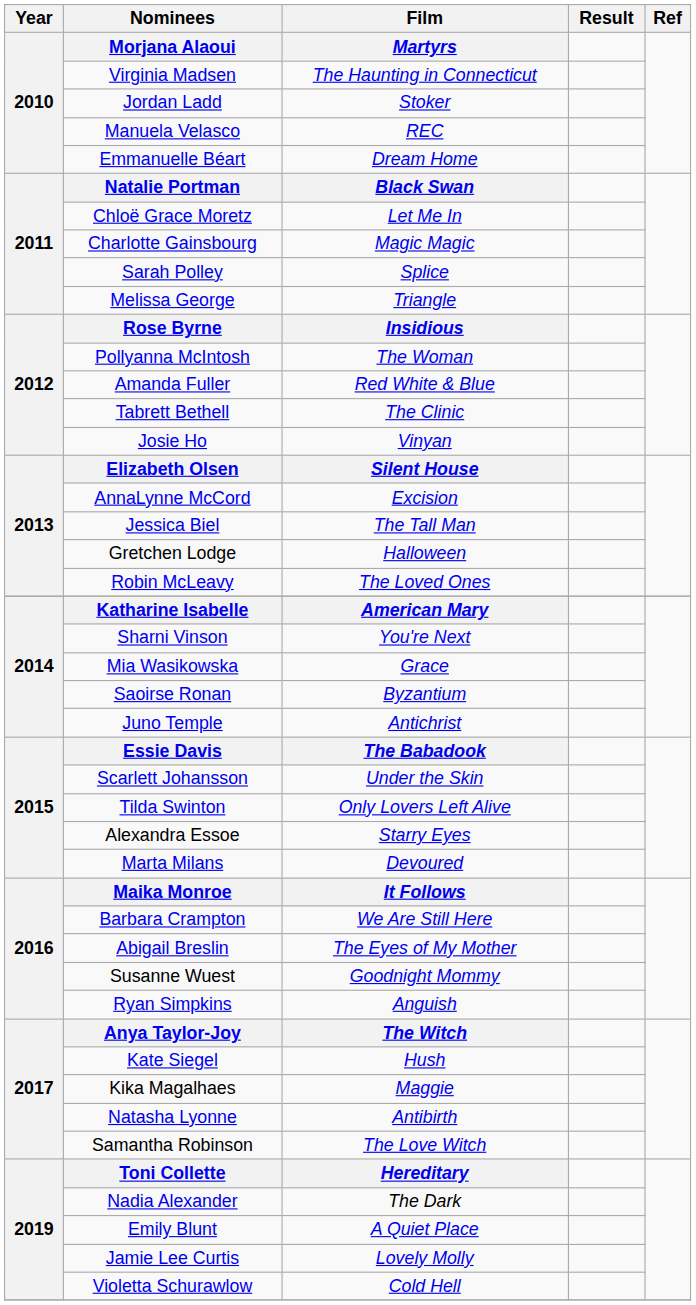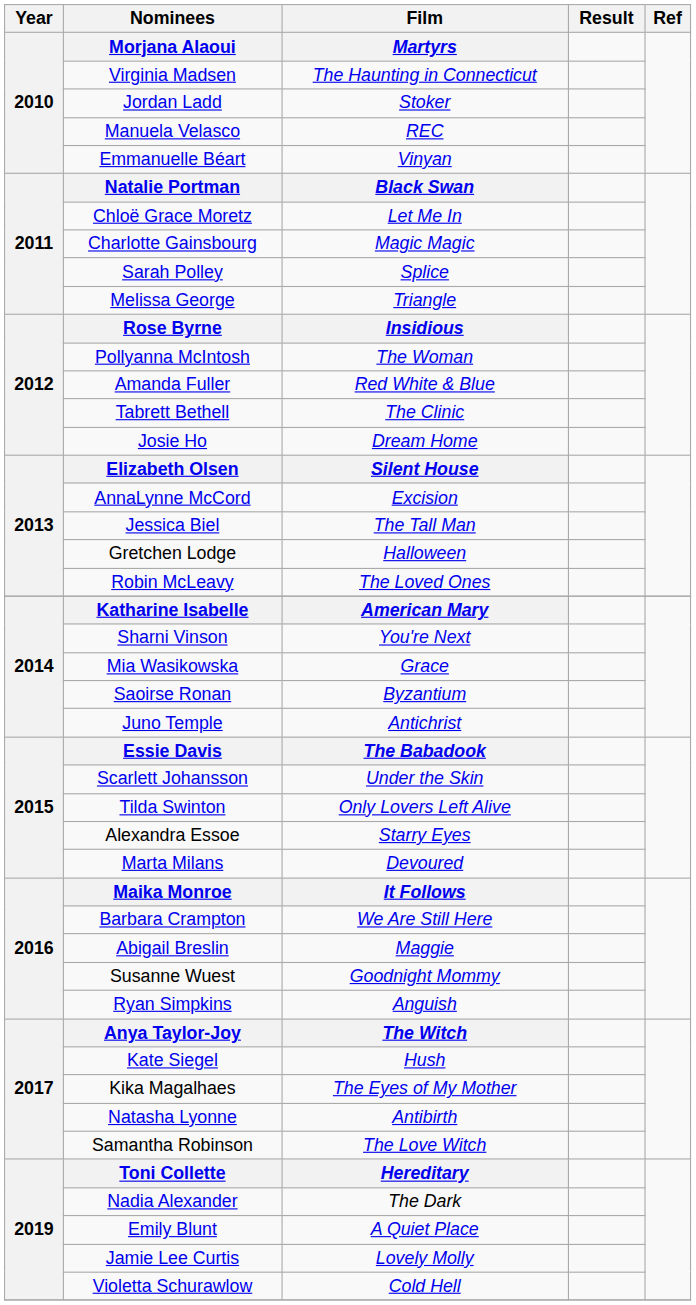Emmanuelle Béart | Film: Dream Home -> Vinyan
Josie Ho | Film: Vinyan -> Dream Home
Abigail Breslin | Film: The Eyes of My Mother -> Maggie
Kika Magalhaes | Film: Maggie -> The Eyes of My Mother
